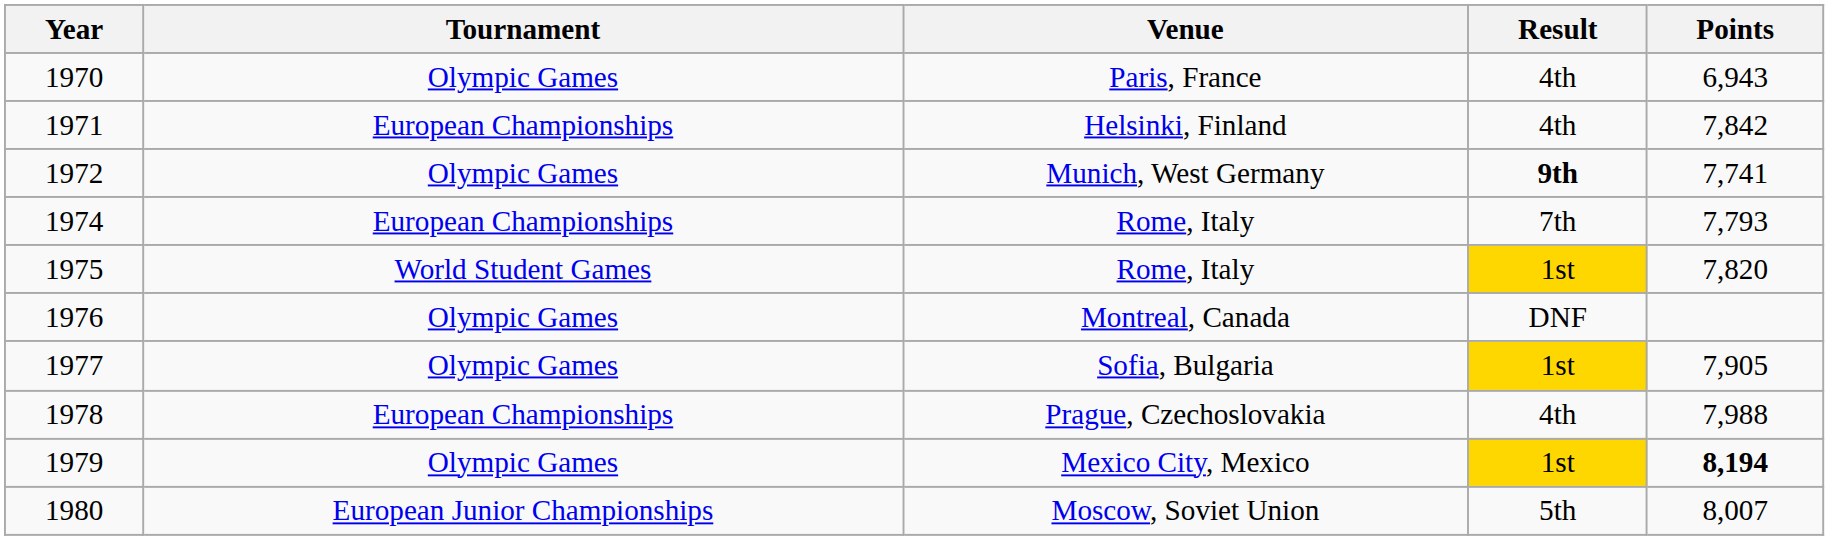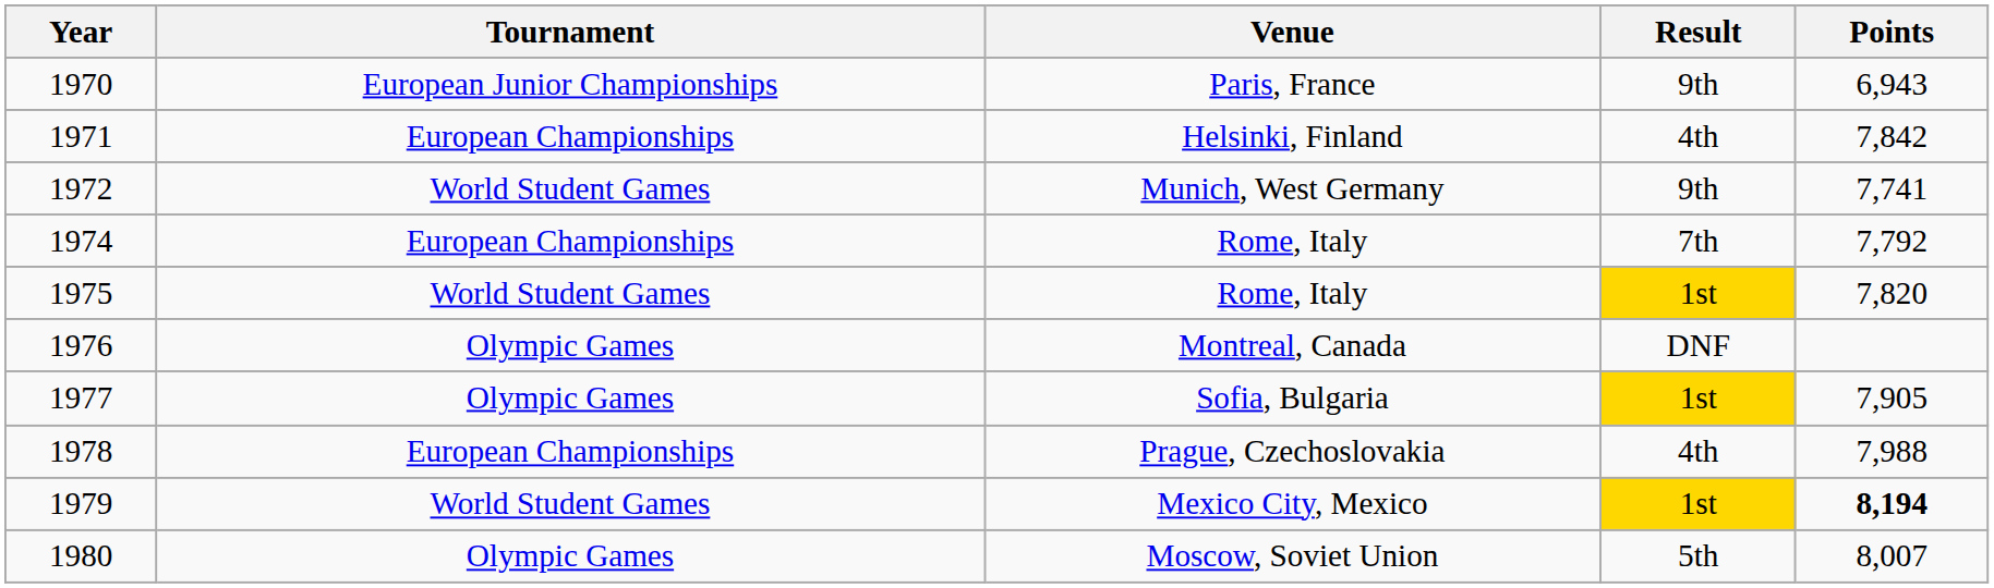Paris, France | Tournament: Olympic Games -> European Junior Championships
Paris, France | Result: 4th -> 9th
Munich, West Germany | Tournament: Olympic Games -> World Student Games
Munich, West Germany | Result: bold -> normal
1974 / Rome, Italy | Points: 7,793 -> 7,792
Mexico City, Mexico | Tournament: Olympic Games -> World Student Games
Moscow, Soviet Union | Tournament: European Junior Championships -> Olympic Games
